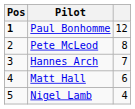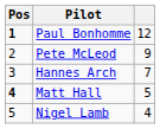Pete McLeod | column 3: 8 -> 9
Matt Hall | Pos: normal -> bold
Matt Hall | column 3: 6 -> 5
